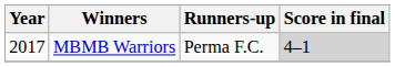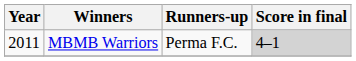MBMB Warriors | Year: 2017 -> 2011
